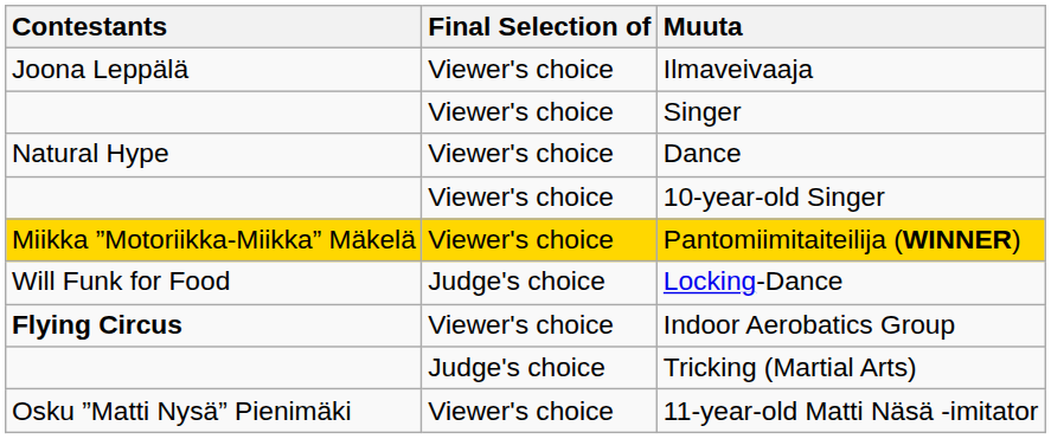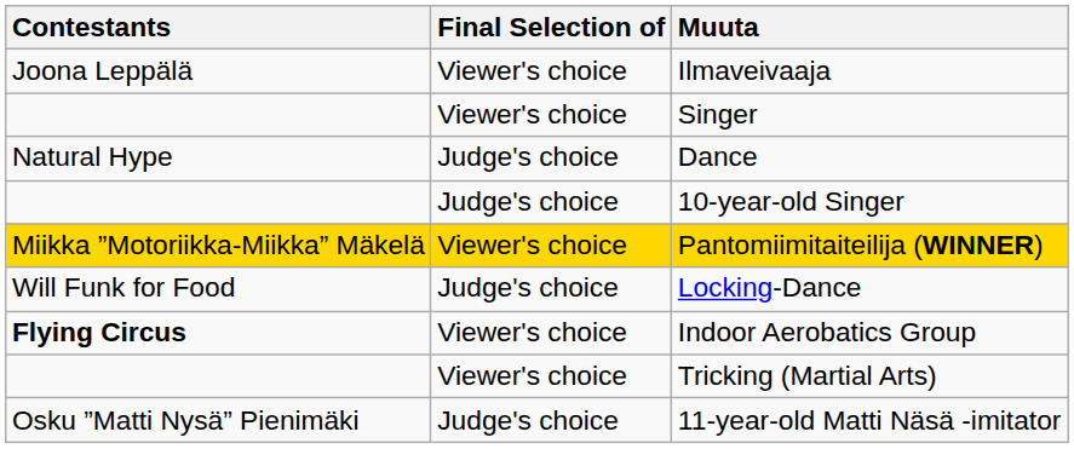Dance | Final Selection of: Viewer's choice -> Judge's choice
10-year-old Singer | Final Selection of: Viewer's choice -> Judge's choice
Tricking (Martial Arts) | Final Selection of: Judge's choice -> Viewer's choice
11-year-old Matti Näsä -imitator | Final Selection of: Viewer's choice -> Judge's choice
